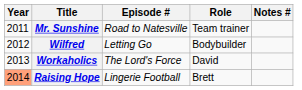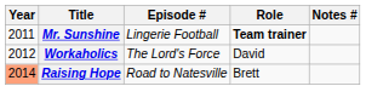Mr. Sunshine | Episode #: Road to Natesville -> Lingerie Football
Mr. Sunshine | Role: normal -> bold
- row: 2012 | Wilfred | Letting Go | Bodybuilder
Workaholics | Year: 2013 -> 2012
Raising Hope | Episode #: Lingerie Football -> Road to Natesville
